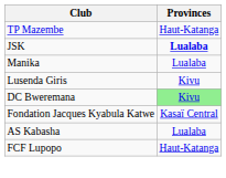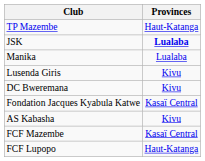DC Bweremana | Provinces: lightgreen background -> no background
AS Kabasha | Provinces: Lualaba -> Kivu
+ row: FCF Mazembe | Kasaï Central
